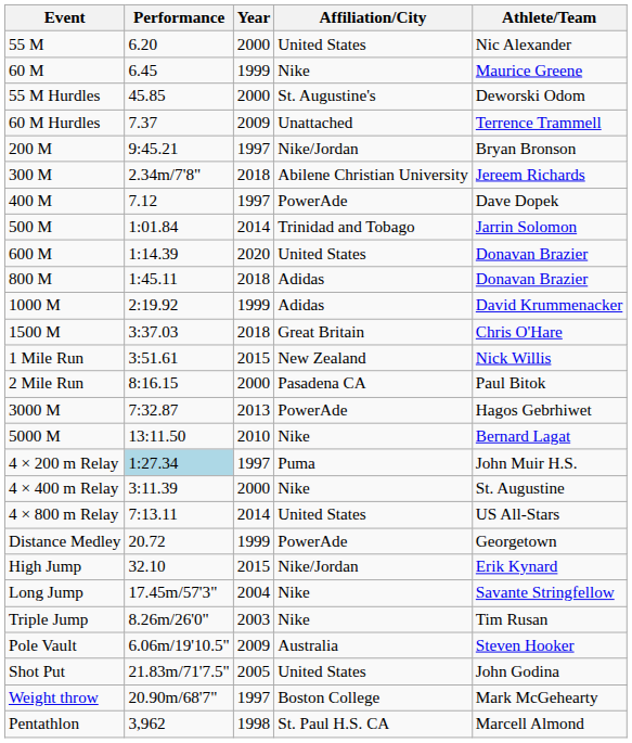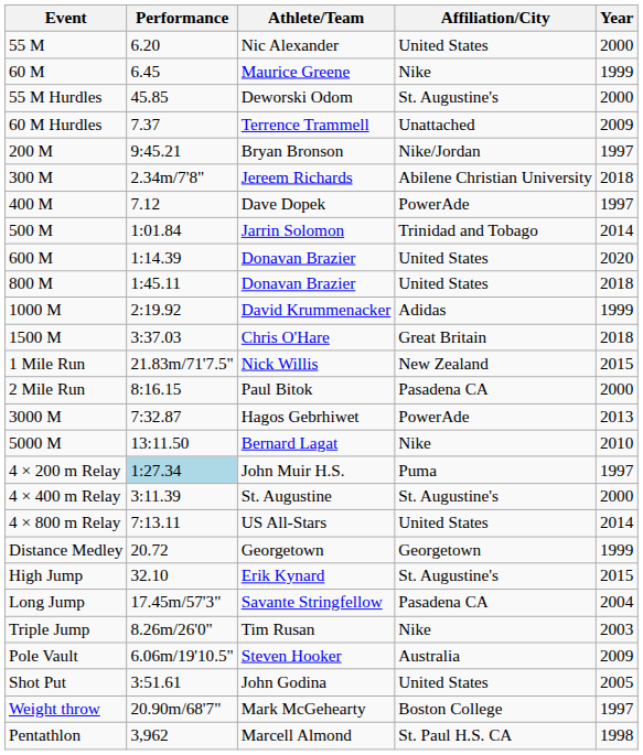columns swapped: Athlete/Team <-> Year
800 M | Affiliation/City: Adidas -> United States
1 Mile Run | Performance: 3:51.61 -> 21.83m/71'7.5"
4 × 400 m Relay | Affiliation/City: Nike -> St. Augustine's
Distance Medley | Affiliation/City: PowerAde -> Georgetown
High Jump | Affiliation/City: Nike/Jordan -> St. Augustine's
Long Jump | Affiliation/City: Nike -> Pasadena CA
Shot Put | Performance: 21.83m/71'7.5" -> 3:51.61
